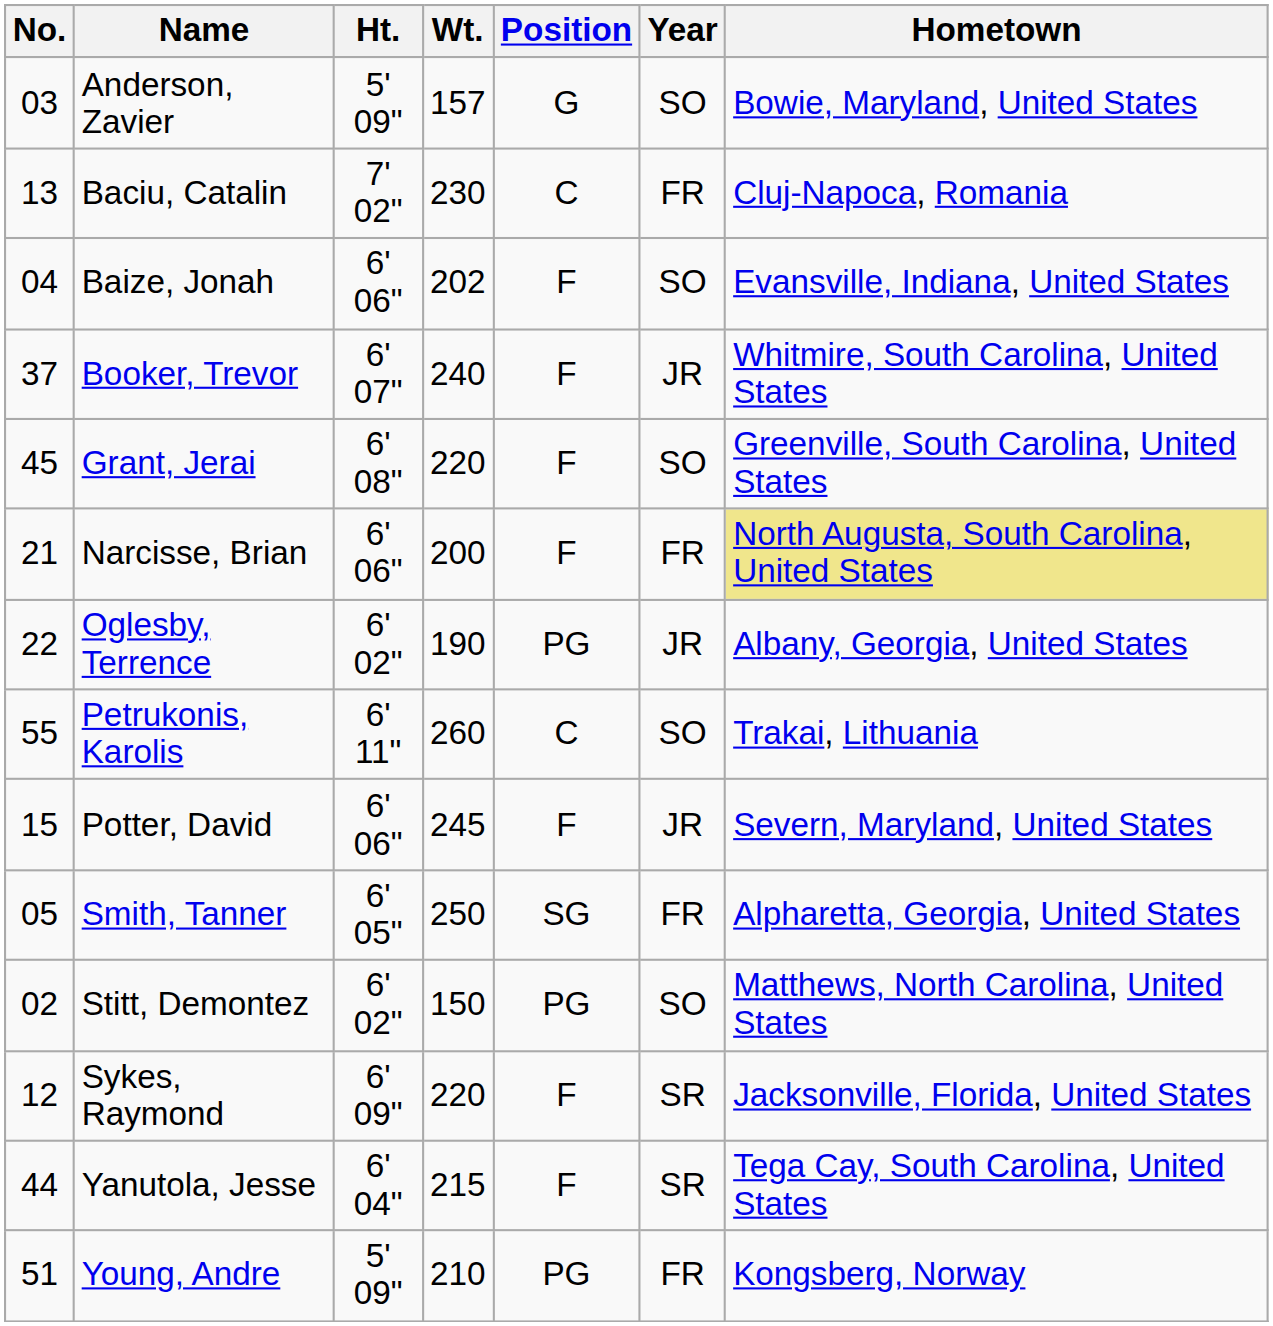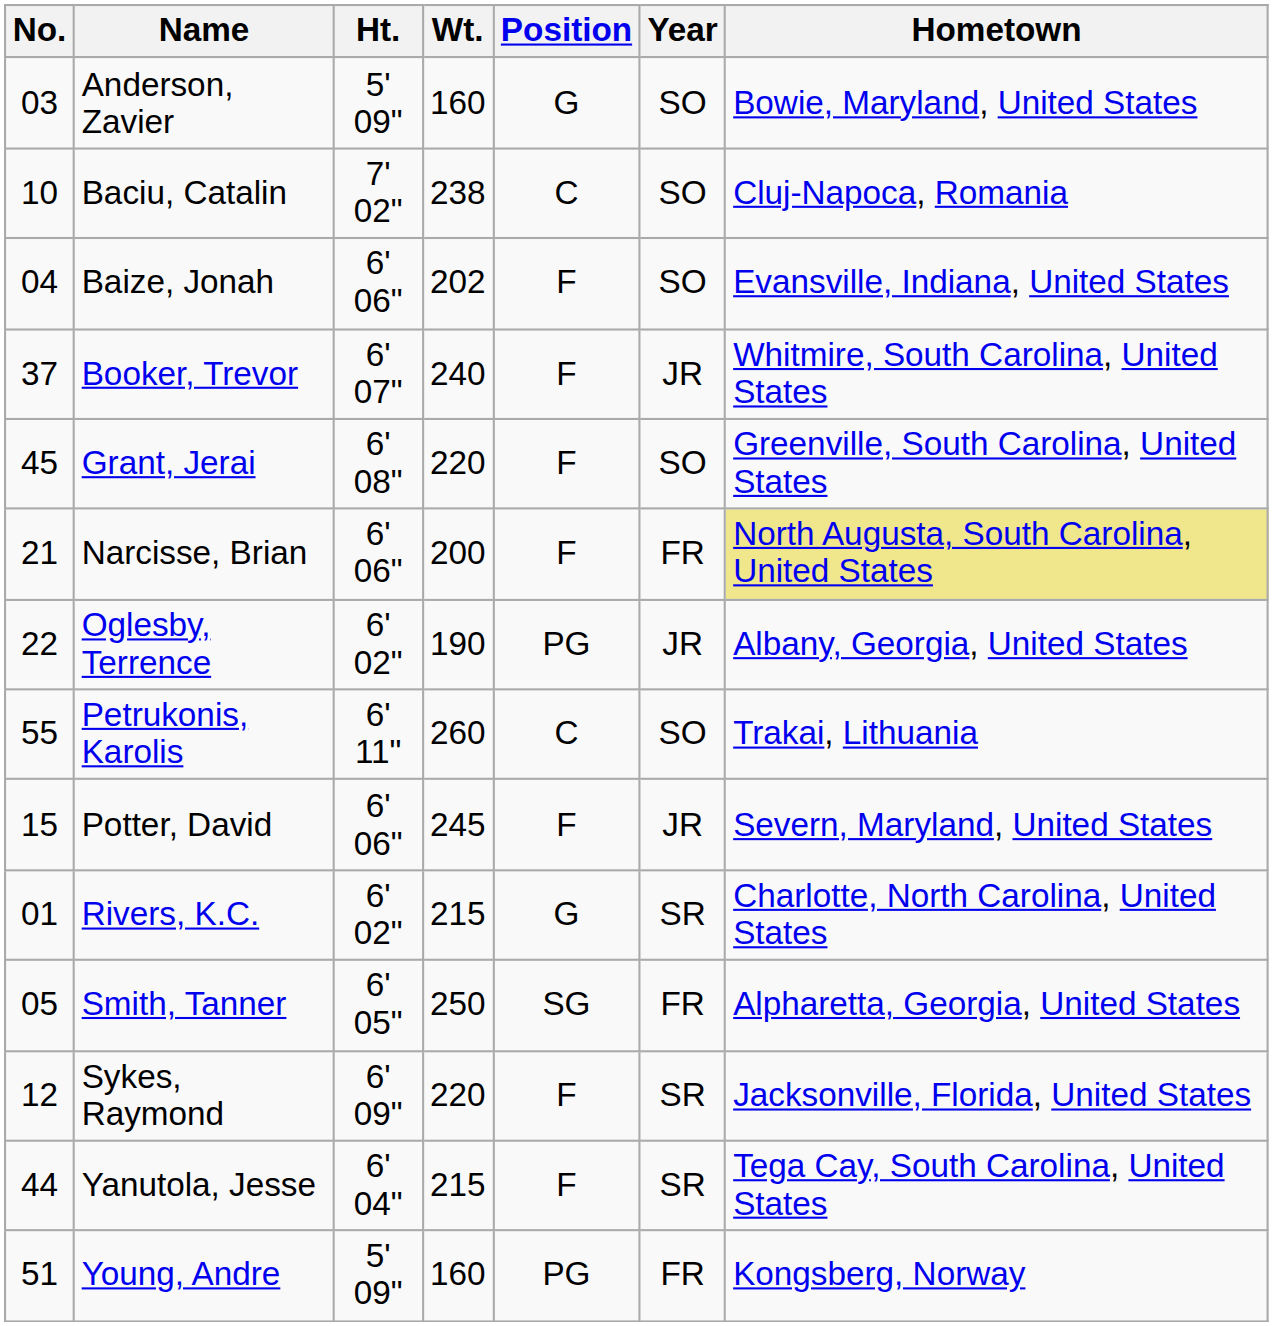Anderson, Zavier | Wt.: 157 -> 160
Baciu, Catalin | No.: 13 -> 10
Baciu, Catalin | Wt.: 230 -> 238
Baciu, Catalin | Year: FR -> SO
+ row: 01 | Rivers, K.C. | 6' 02" | 215 | G | SR | Charlotte, North Carolina, United States
- row: 02 | Stitt, Demontez | 6' 02" | 150 | PG | SO | Matthews, North Carolina, United States
Young, Andre | Wt.: 210 -> 160
